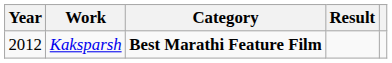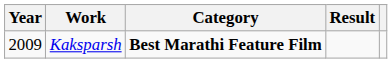Kaksparsh | Year: 2012 -> 2009
